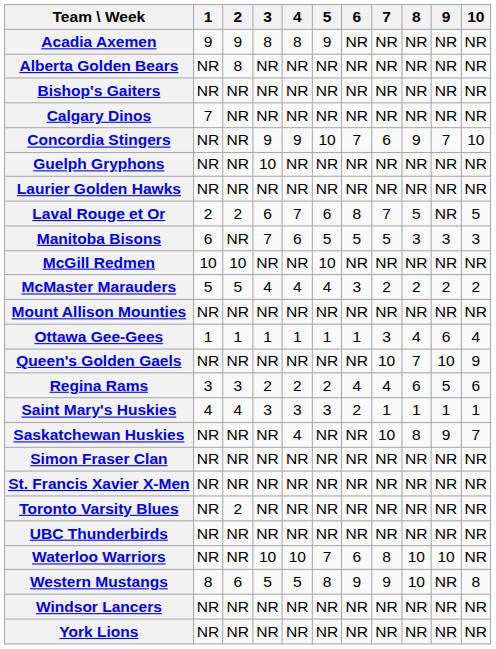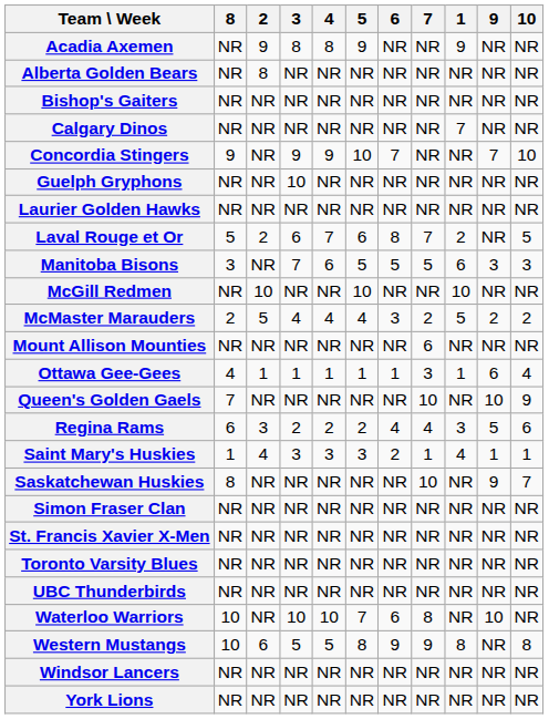columns swapped: 1 <-> 8
Concordia Stingers | 7: 6 -> NR
Mount Allison Mounties | 7: NR -> 6
Saskatchewan Huskies | 4: 4 -> NR
Toronto Varsity Blues | 2: 2 -> NR
